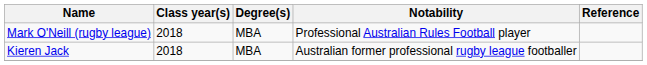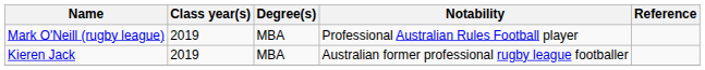Mark O'Neill (rugby league) | Class year(s): 2018 -> 2019
Kieren Jack | Class year(s): 2018 -> 2019
